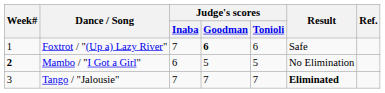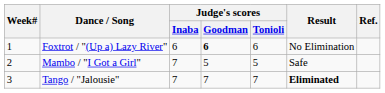Foxtrot / "(Up a) Lazy River" | Judge's scores / Inaba: 7 -> 6
Foxtrot / "(Up a) Lazy River" | Result: Safe -> No Elimination
Mambo / "I Got a Girl" | Week#: bold -> normal
Mambo / "I Got a Girl" | Judge's scores / Inaba: 6 -> 7
Mambo / "I Got a Girl" | Result: No Elimination -> Safe
